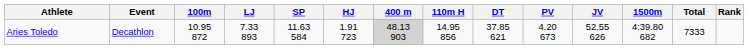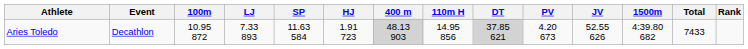Aries Toledo | DT: no background -> lightgrey background
Aries Toledo | Total: 7333 -> 7433
